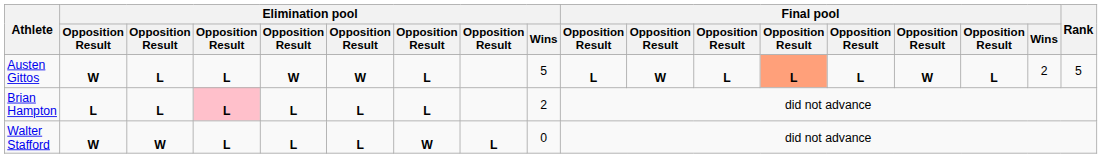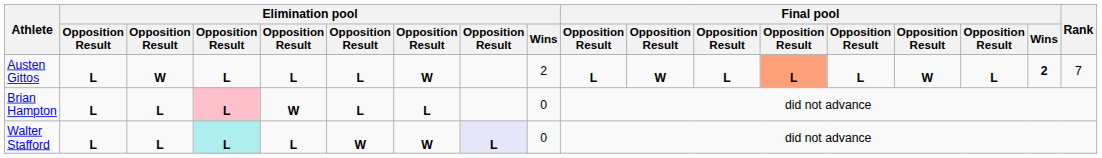Austen Gittos | column 2: W -> L
Austen Gittos | column 3: L -> W
Austen Gittos | column 5: W -> L
Austen Gittos | column 6: W -> L
Austen Gittos | column 7: L -> W
Austen Gittos | Elimination pool / Wins: 5 -> 2
Austen Gittos | Final pool / Wins: normal -> bold
Austen Gittos | Rank: 5 -> 7
Brian Hampton | column 5: L -> W
Brian Hampton | Elimination pool / Wins: 2 -> 0
Walter Stafford | column 2: W -> L
Walter Stafford | column 3: W -> L
Walter Stafford | column 4: no background -> paleturquoise background
Walter Stafford | column 6: L -> W
Walter Stafford | column 8: no background -> lavender background
